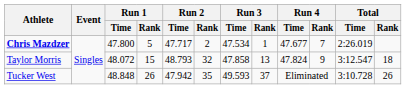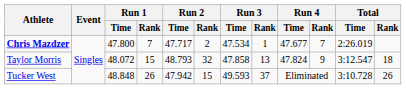Chris Mazdzer | Run 1 / Rank: 5 -> 7
Tucker West | Run 2 / Rank: 35 -> 15
